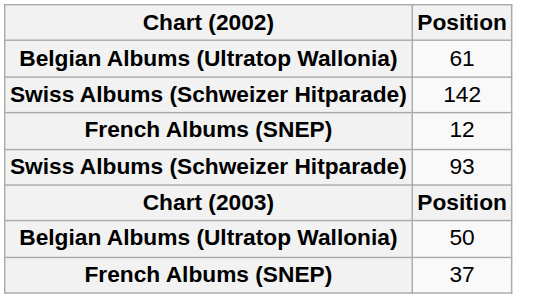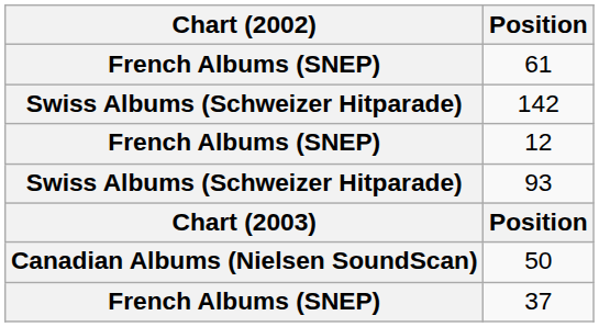61 | Chart (2002): Belgian Albums (Ultratop Wallonia) -> French Albums (SNEP)
50 | Chart (2002): Belgian Albums (Ultratop Wallonia) -> Canadian Albums (Nielsen SoundScan)
